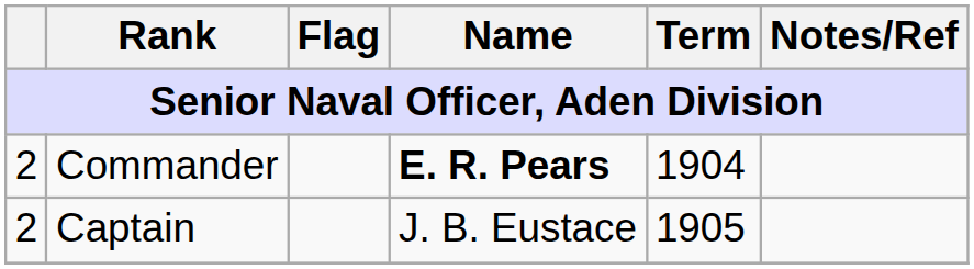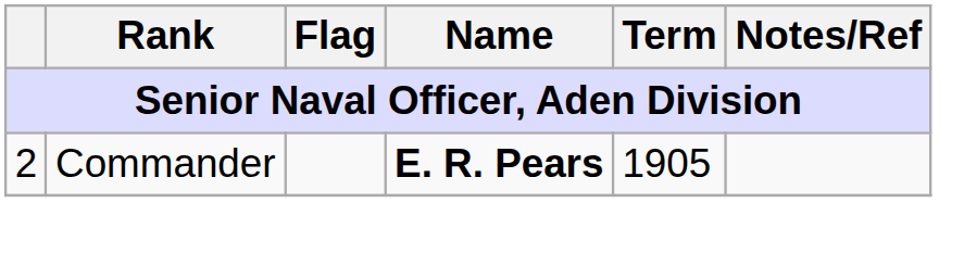Commander | Term: 1904 -> 1905
- row: 2 | Captain | J. B. Eustace | 1905
